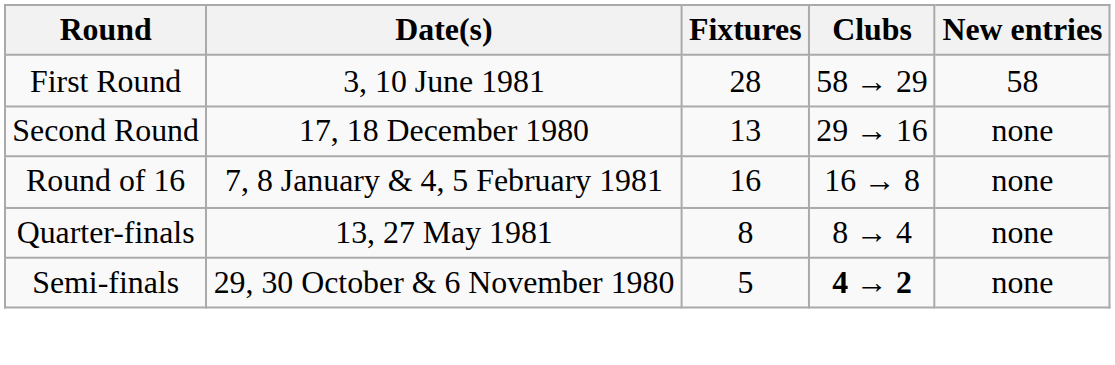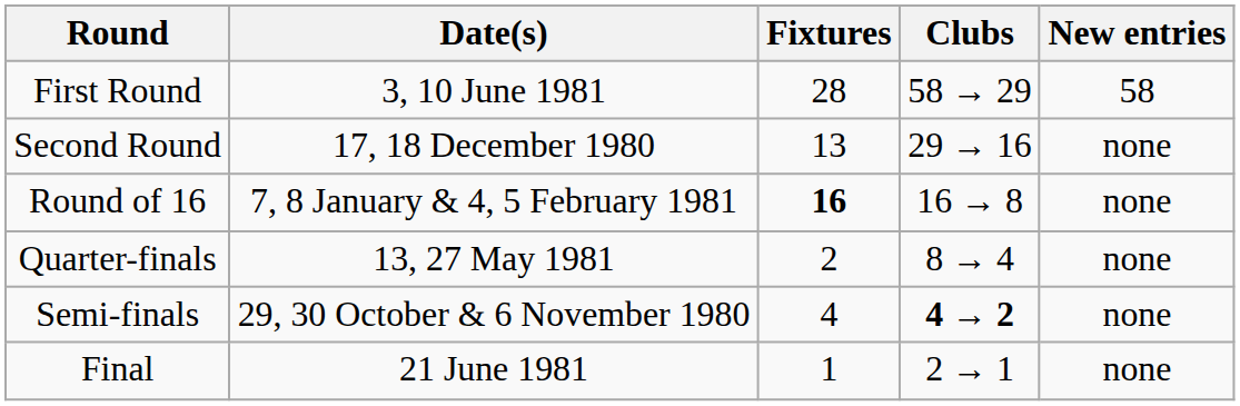Round of 16 | Fixtures: normal -> bold
Quarter-finals | Fixtures: 8 -> 2
Semi-finals | Fixtures: 5 -> 4
+ row: Final | 21 June 1981 | 1 | 2 → 1 | none
